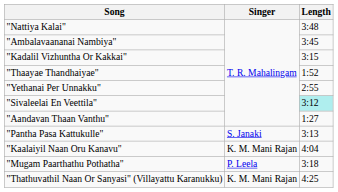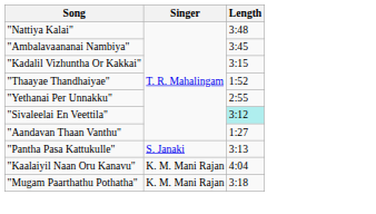"Mugam Paarthathu Pothatha" | Singer: P. Leela -> K. M. Mani Rajan
- row: "Thathuvathil Naan Or Sanyasi" (Villayattu Karanukku) | K. M. Mani Rajan | 4:25
